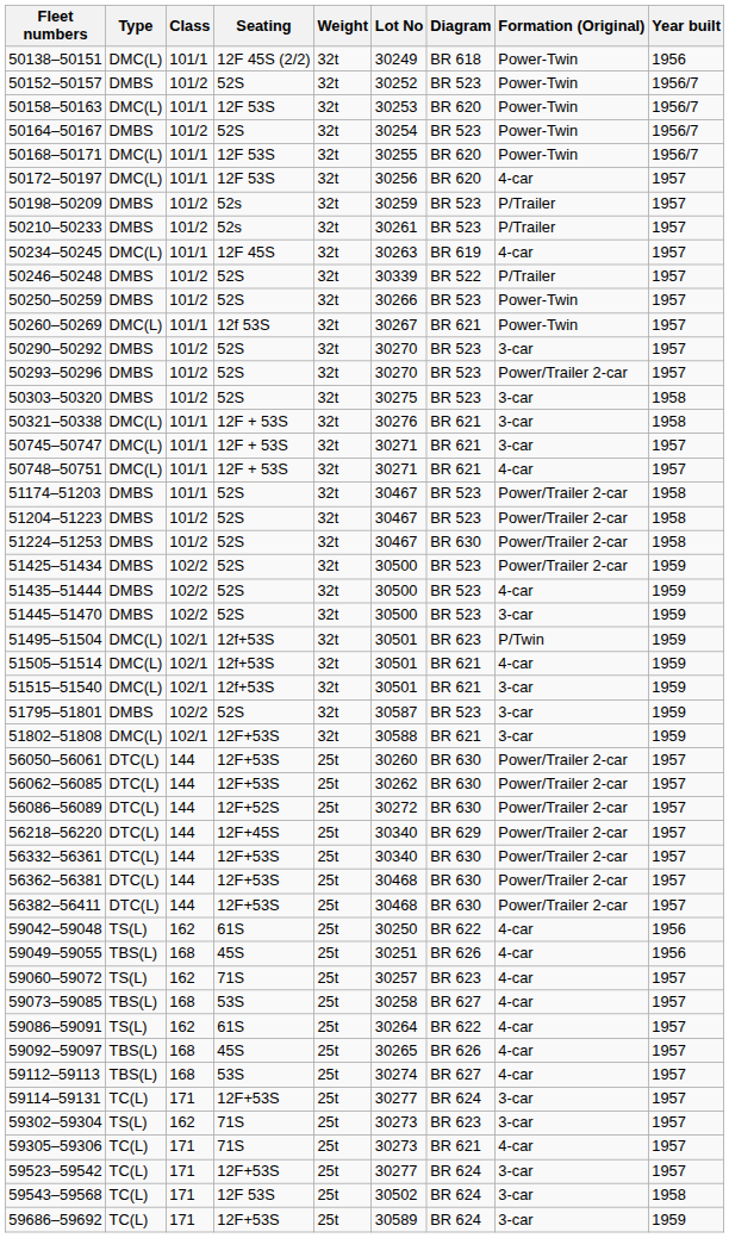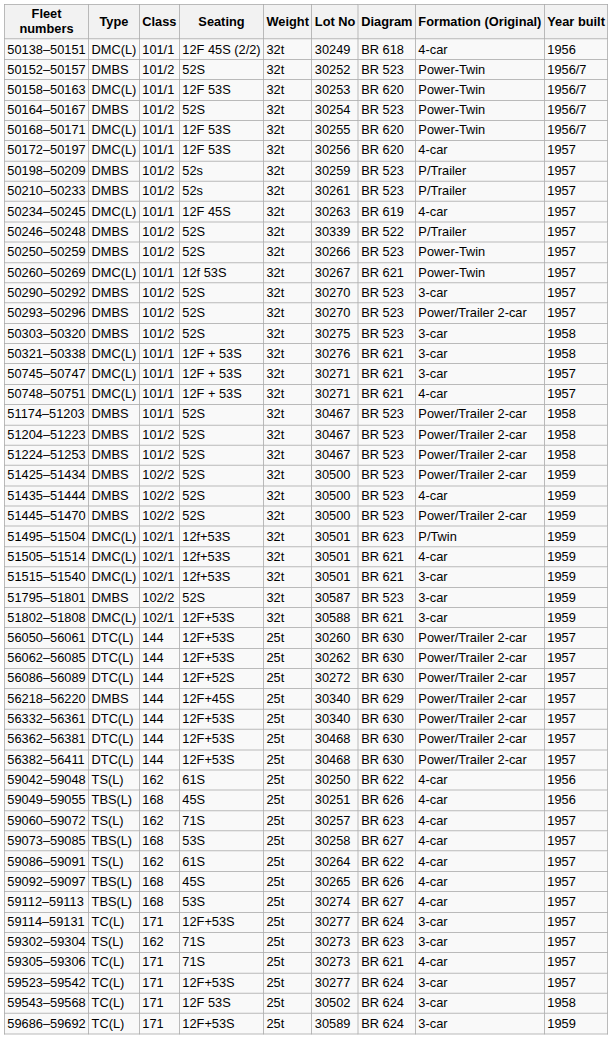50138–50151 | Formation (Original): Power-Twin -> 4-car
51224–51253 | Diagram: BR 630 -> BR 523
51445–51470 | Formation (Original): 3-car -> Power/Trailer 2-car
56218–56220 | Type: DTC(L) -> DMBS
